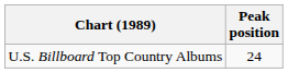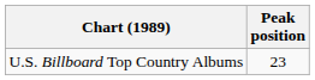U.S. Billboard Top Country Albums | Peak position: 24 -> 23
